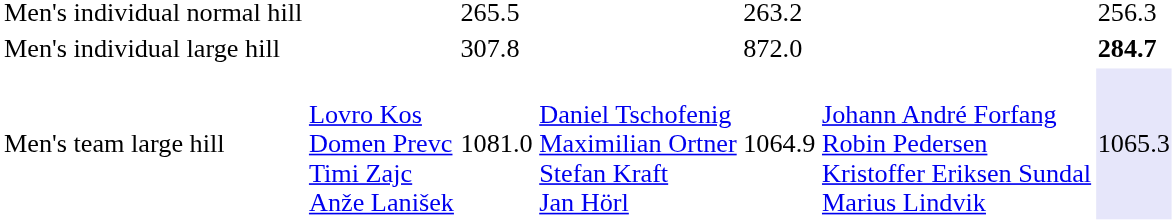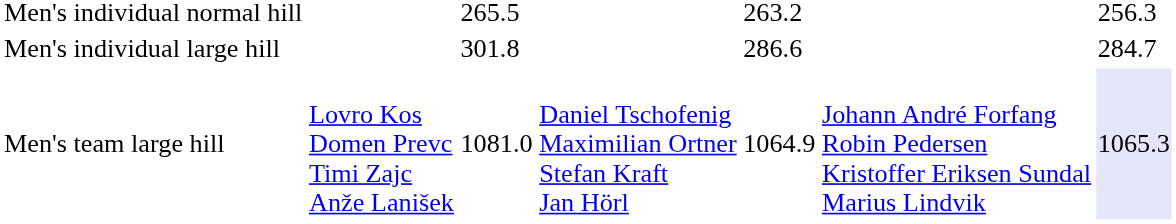Men's individual large hill | column 3: 307.8 -> 301.8
Men's individual large hill | column 5: 872.0 -> 286.6
Men's individual large hill | column 7: bold -> normal
